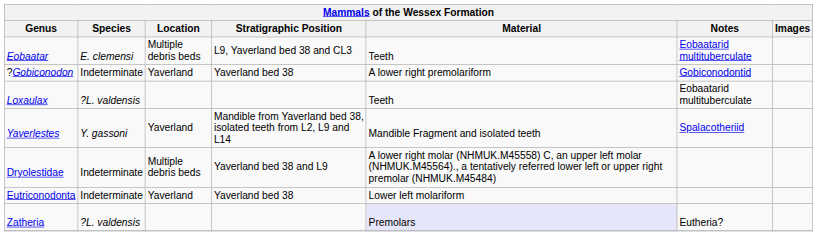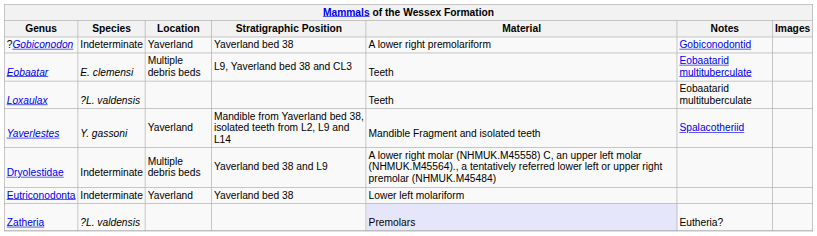rows swapped: Eobaatar <-> ?Gobiconodon
